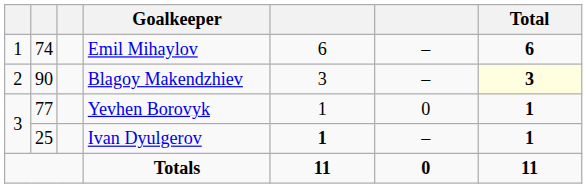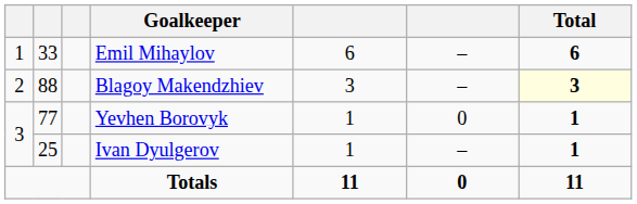Emil Mihaylov | column 2: 74 -> 33
Blagoy Makendzhiev | column 2: 90 -> 88
Ivan Dyulgerov | column 5: bold -> normal
